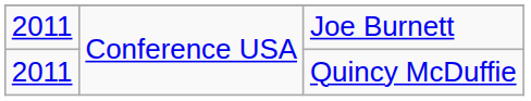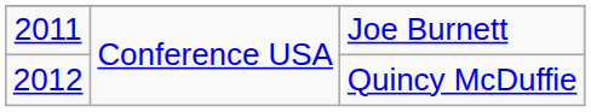Quincy McDuffie | column 1: 2011 -> 2012
